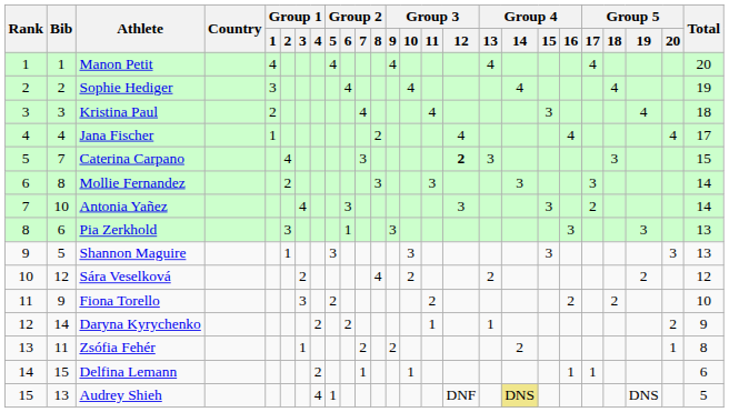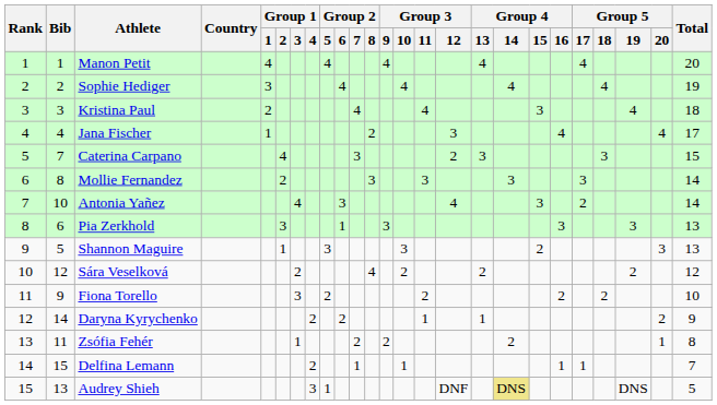Jana Fischer | Group 3 / 12: 4 -> 3
Caterina Carpano | Group 3 / 12: bold -> normal
Antonia Yañez | Group 3 / 12: 3 -> 4
Shannon Maguire | Group 4 / 15: 3 -> 2
Delfina Lemann | Total: 6 -> 7
Audrey Shieh | Group 1 / 4: 4 -> 3
